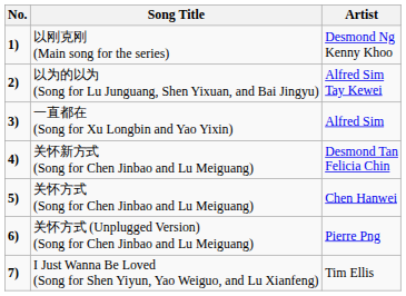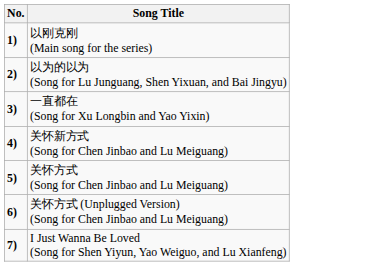- column: Artist | Desmond Ng Kenny Khoo | Alfred Sim Tay Kewei | Alfred Sim | Desmond Tan Felicia Chin | Chen Hanwei | Pierre Png | Tim Ellis
